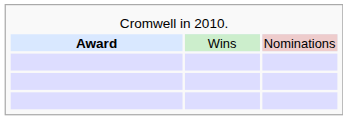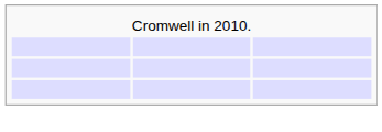- row: Award | Wins | Nominations
